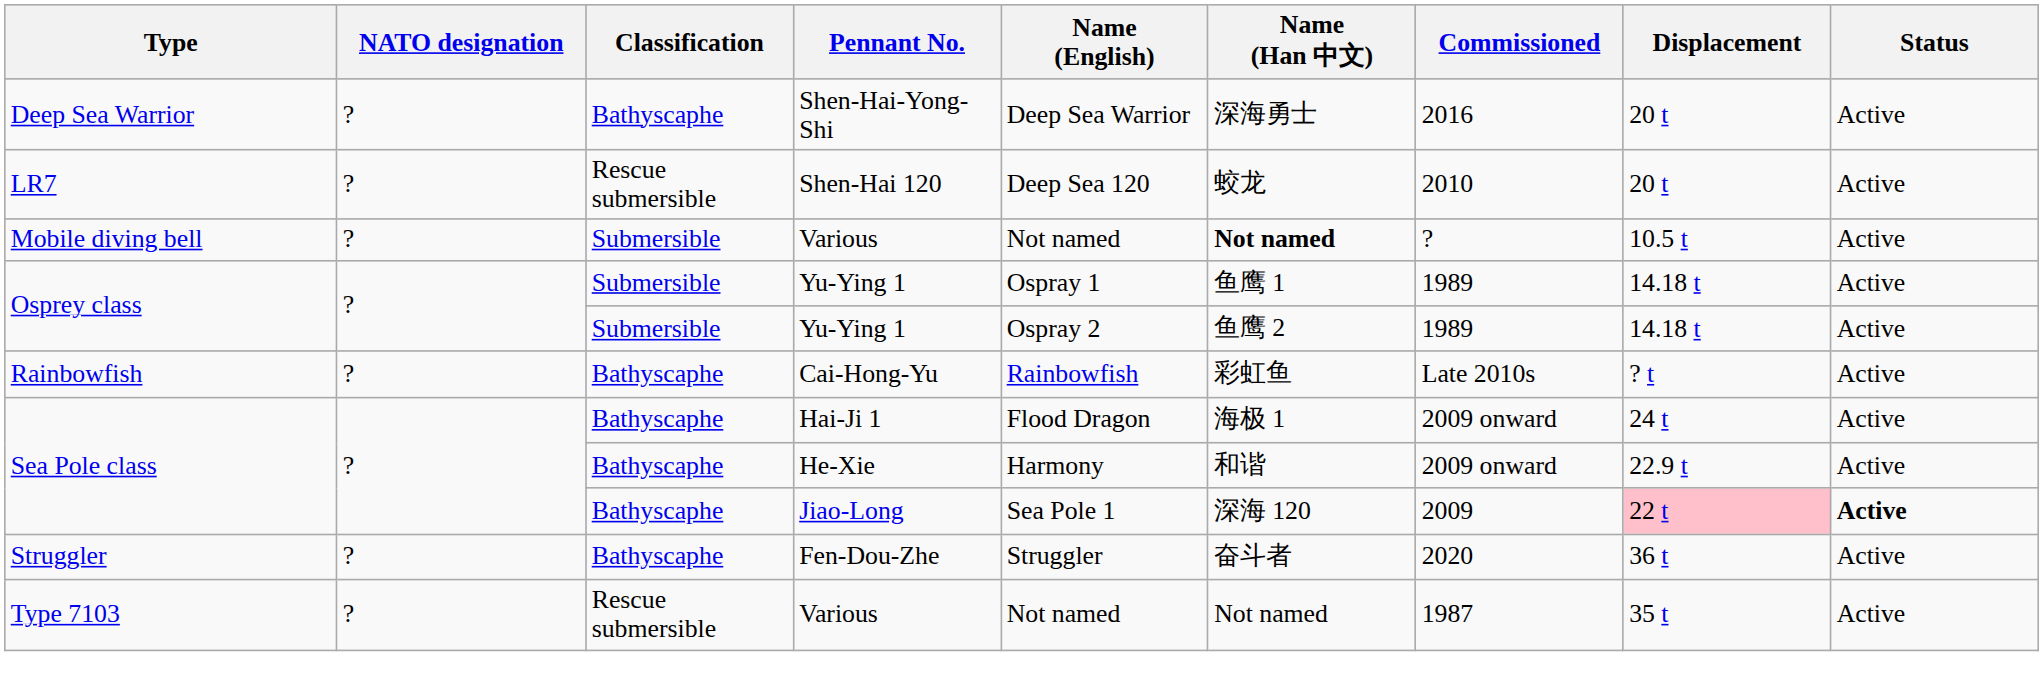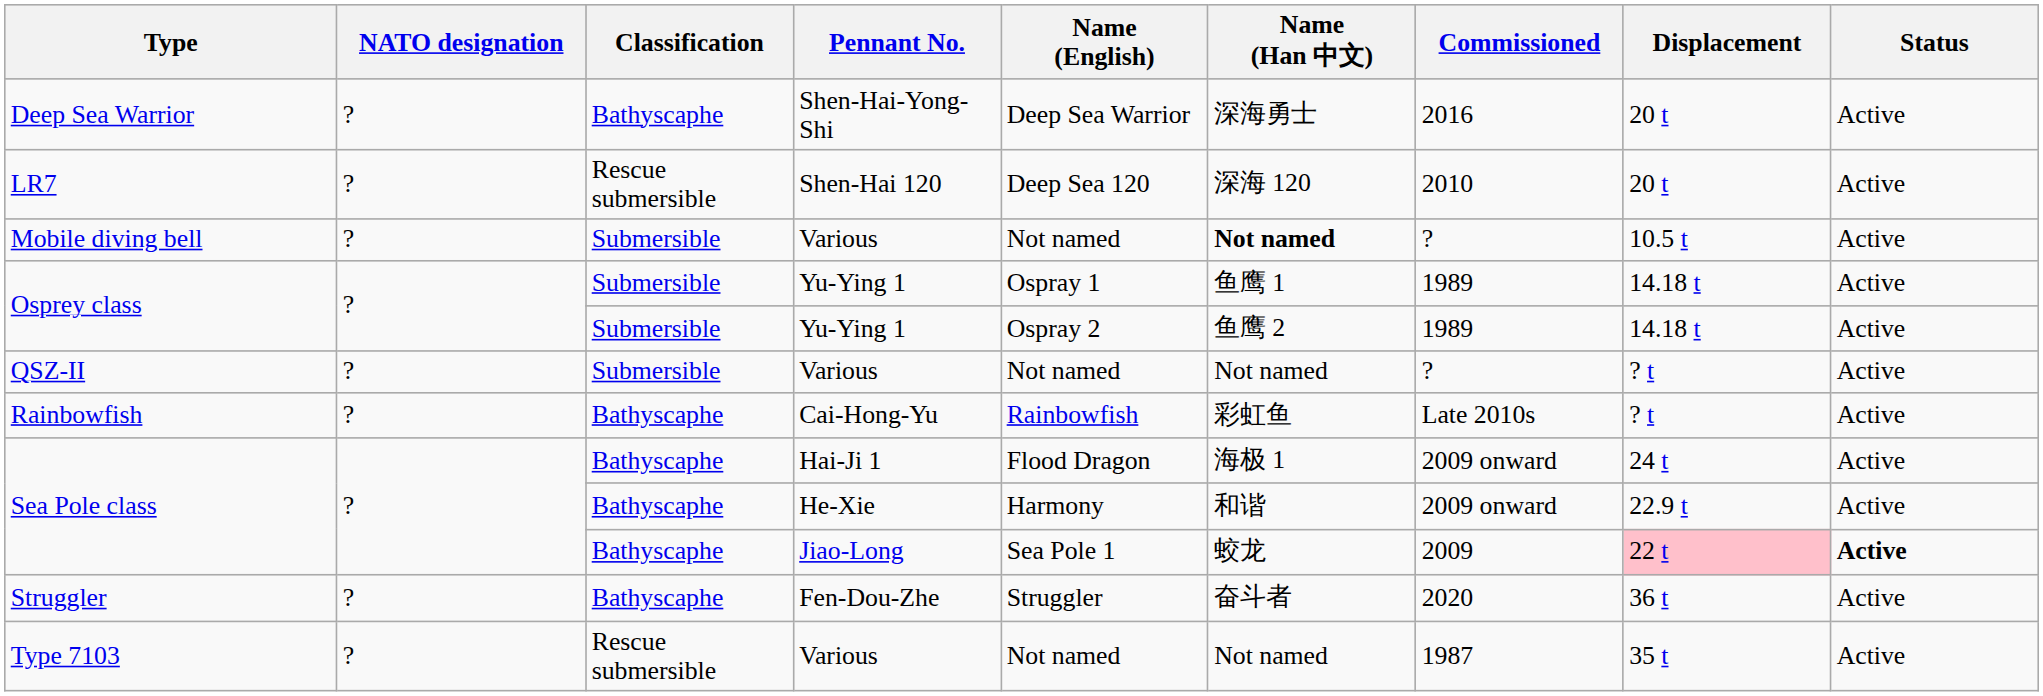LR7 | Name (Han 中文): 蛟龙 -> 深海 120
+ row: QSZ-II | ? | Submersible | Various | Not named | Not named | ? | ? t | Active
Sea Pole class / Jiao-Long | Name (Han 中文): 深海 120 -> 蛟龙
